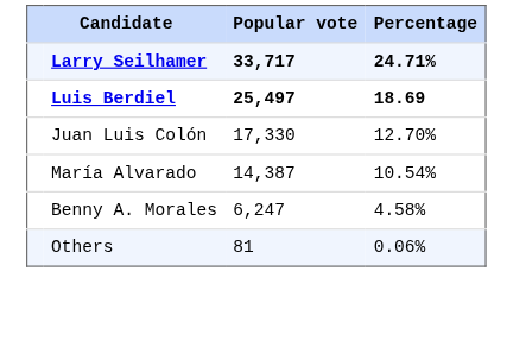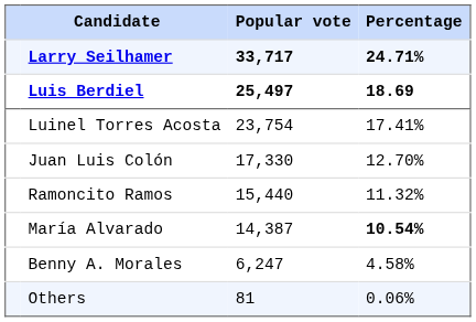+ row: Luinel Torres Acosta | 23,754 | 17.41%
+ row: Ramoncito Ramos | 15,440 | 11.32%
María Alvarado | Percentage: normal -> bold
